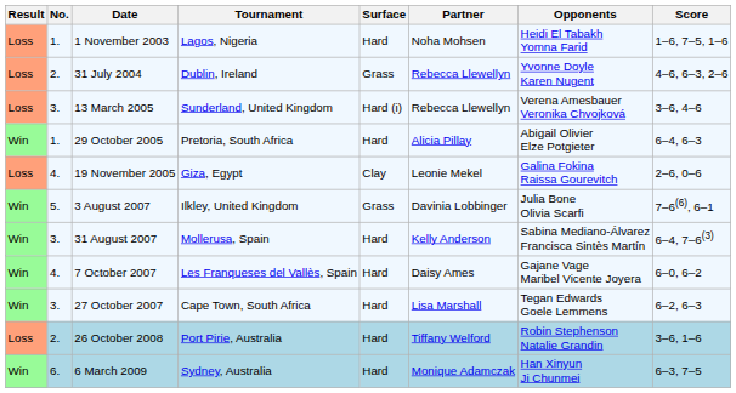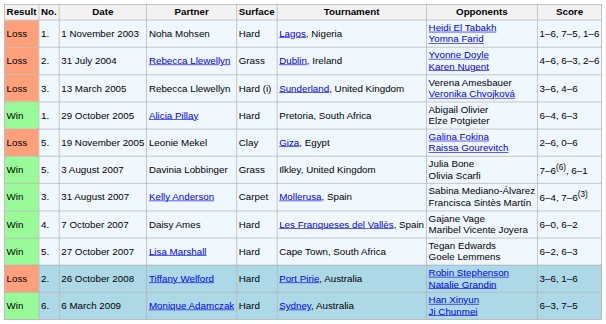columns swapped: Tournament <-> Partner
19 November 2005 | No.: 4. -> 5.
31 August 2007 | Surface: Hard -> Carpet
27 October 2007 | No.: 3. -> 5.
